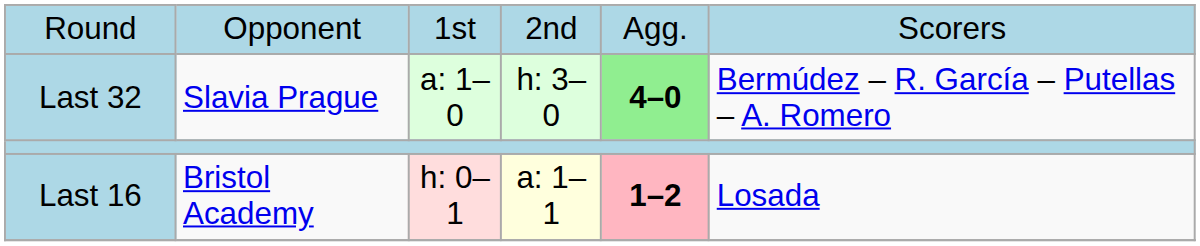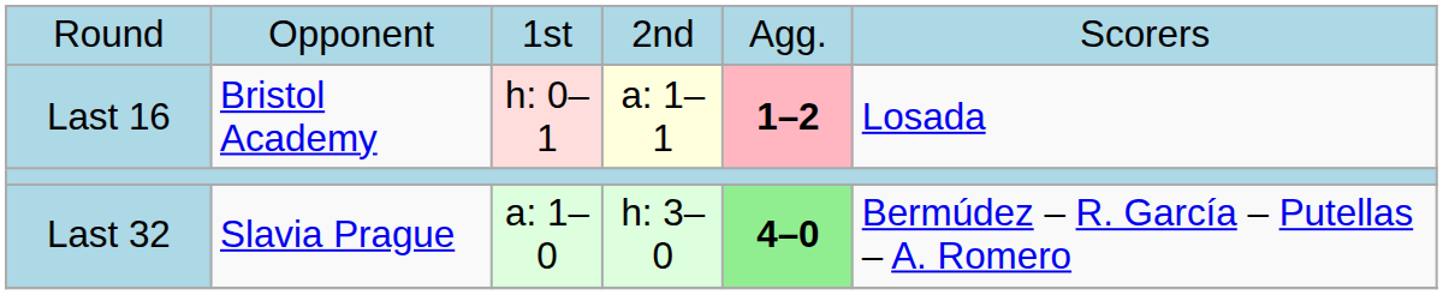rows swapped: Last 32 <-> Last 16
